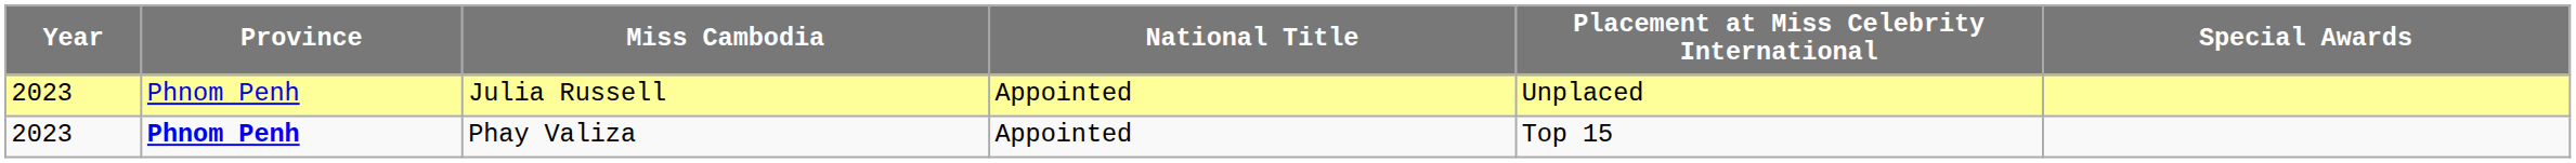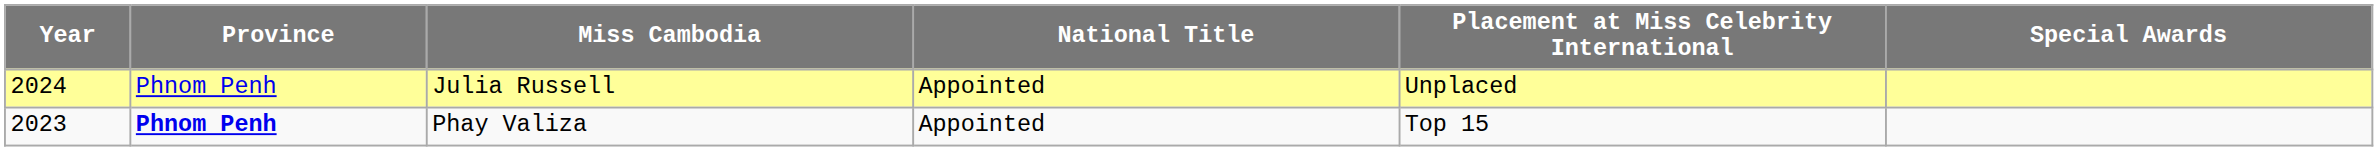Julia Russell | Year: 2023 -> 2024
